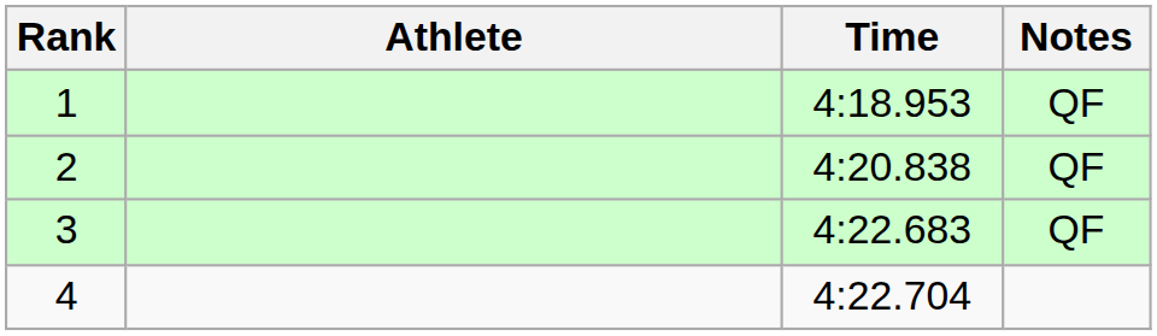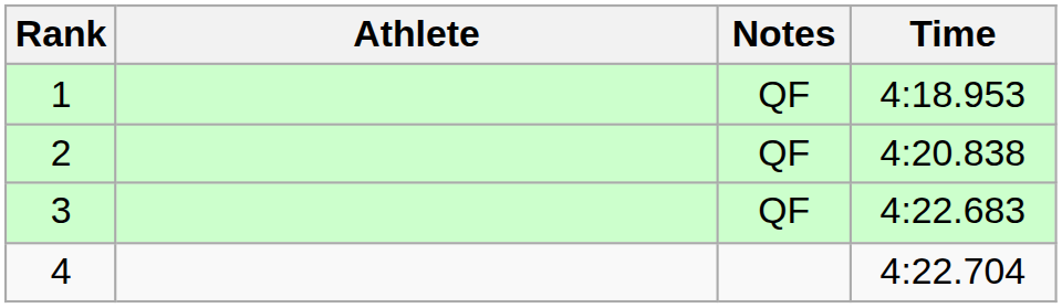columns swapped: Time <-> Notes
